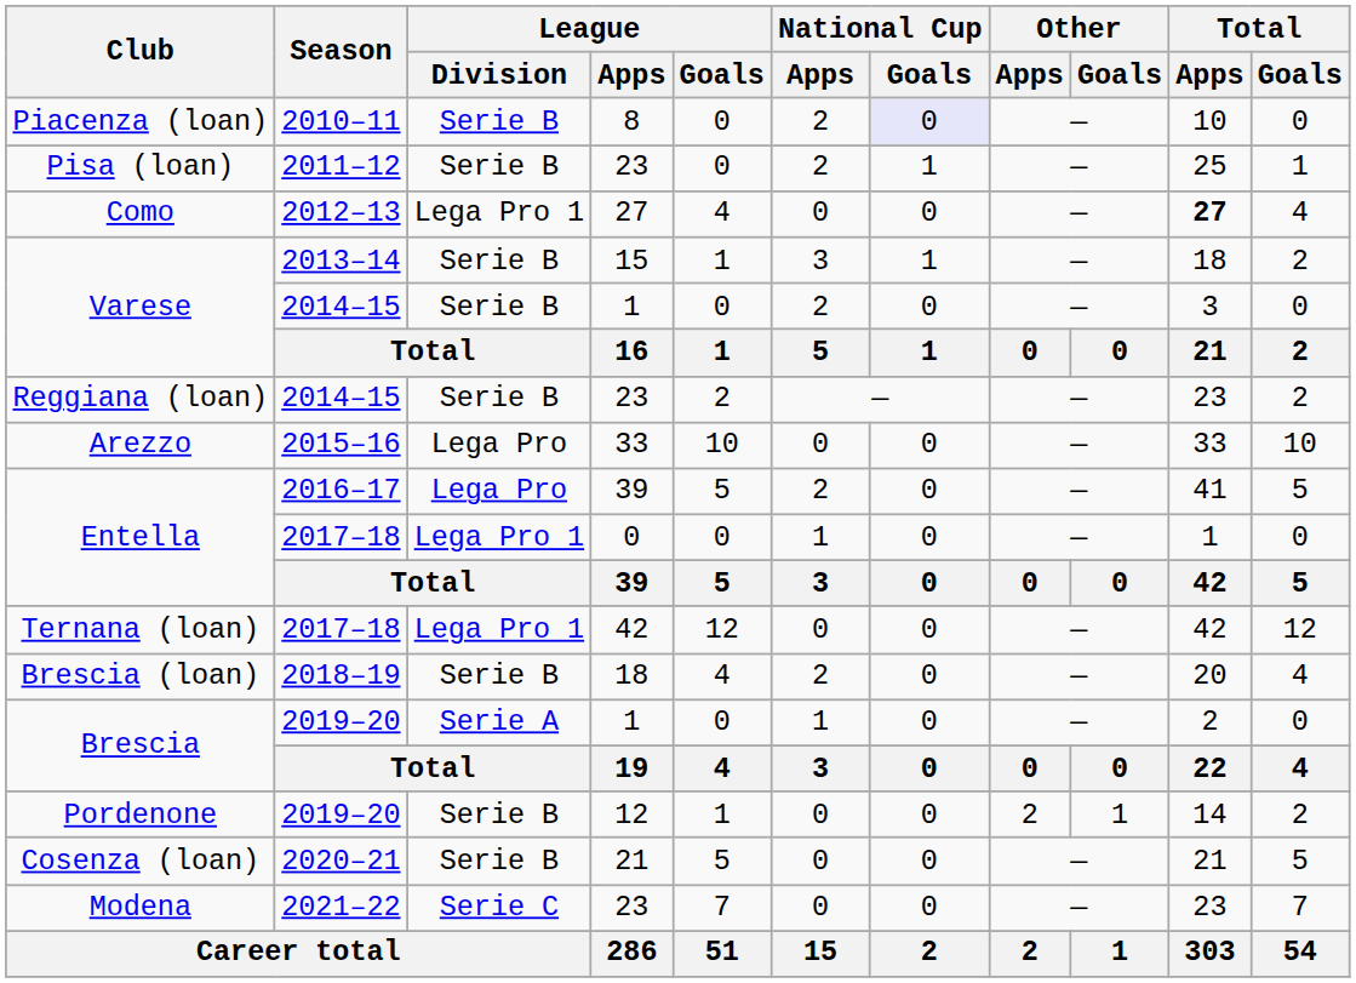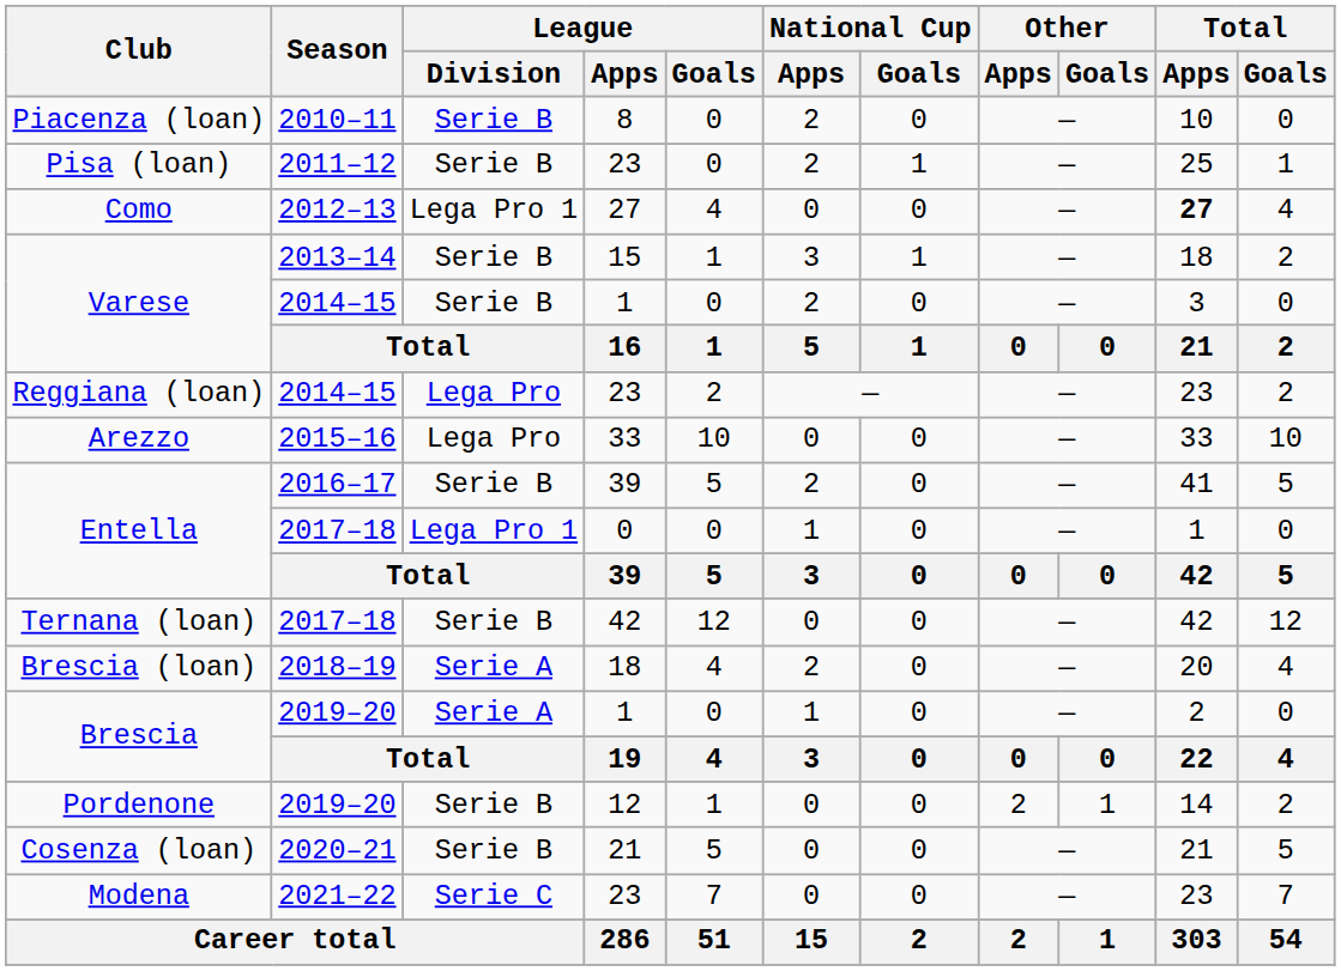Piacenza (loan) | National Cup / Goals: lavender background -> no background
Reggiana (loan) | League / Division: Serie B -> Lega Pro
Entella / 2016–17 | League / Division: Lega Pro -> Serie B
Ternana (loan) | League / Division: Lega Pro 1 -> Serie B
Brescia (loan) | League / Division: Serie B -> Serie A
